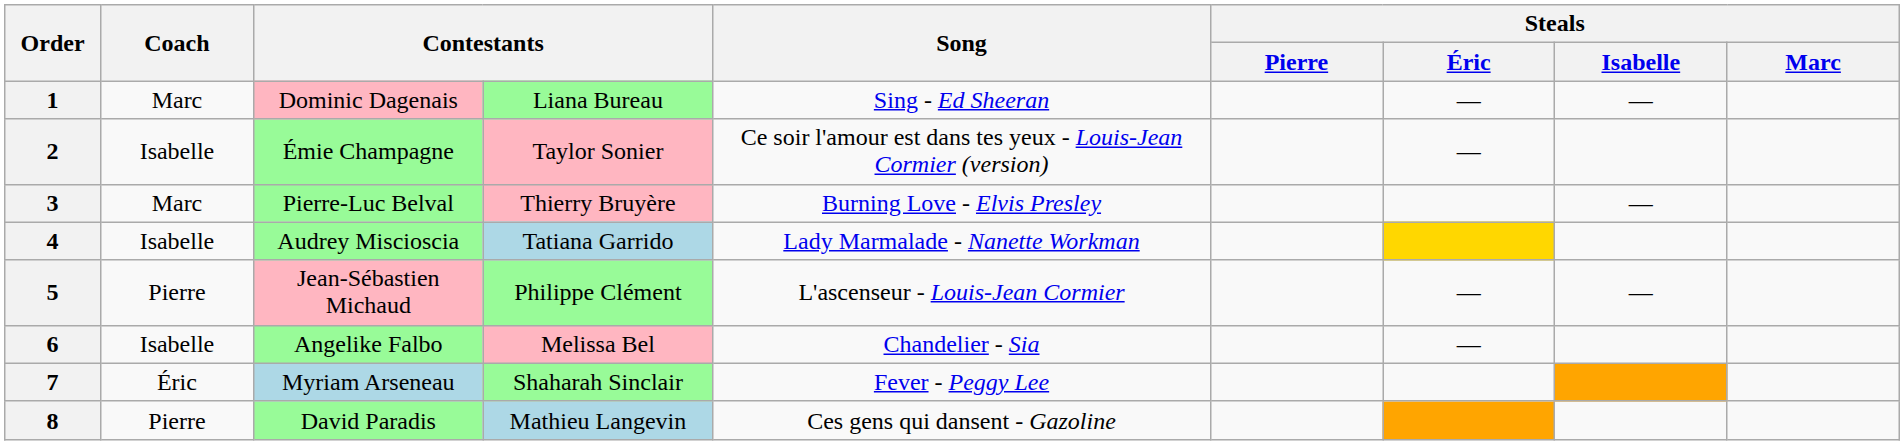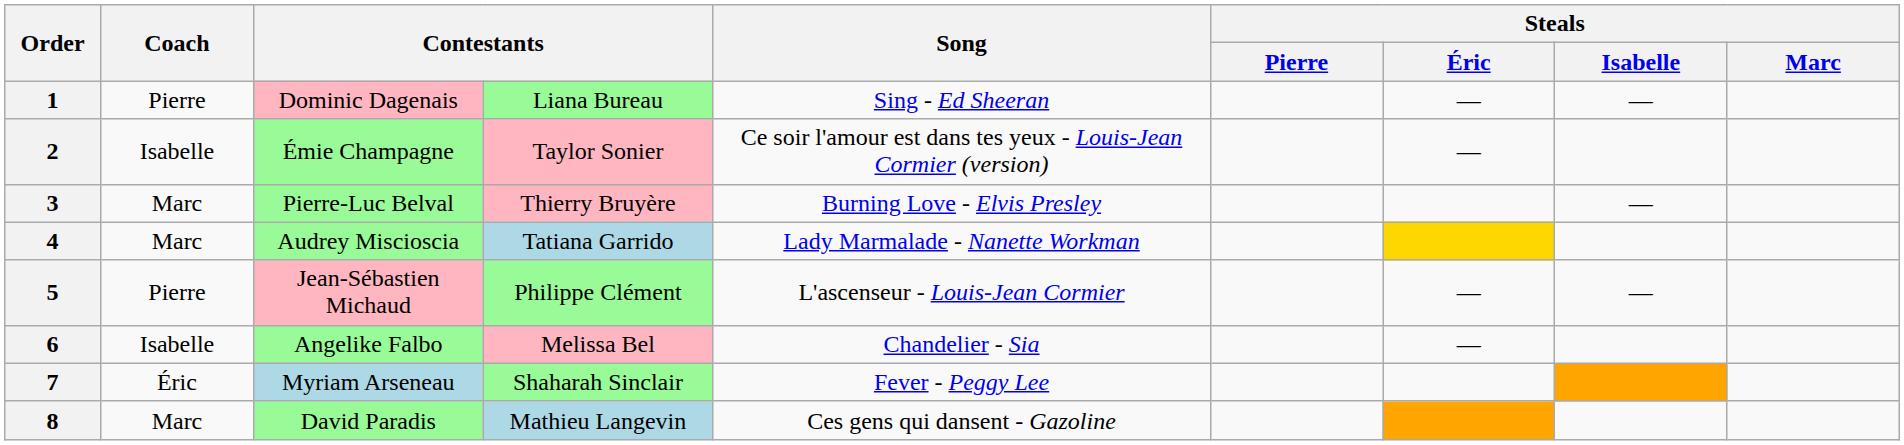1 | Coach: Marc -> Pierre
4 | Coach: Isabelle -> Marc
8 | Coach: Pierre -> Marc
